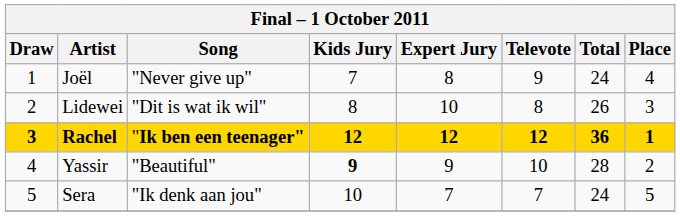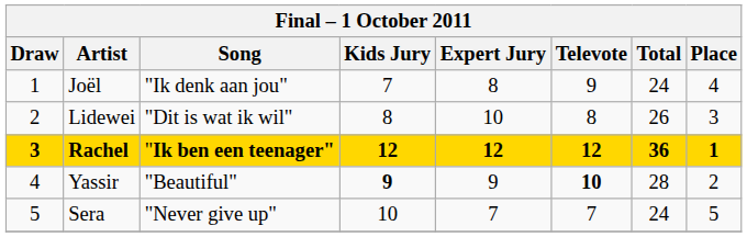Joël | Song: "Never give up" -> "Ik denk aan jou"
Yassir | Televote: normal -> bold
Sera | Song: "Ik denk aan jou" -> "Never give up"
